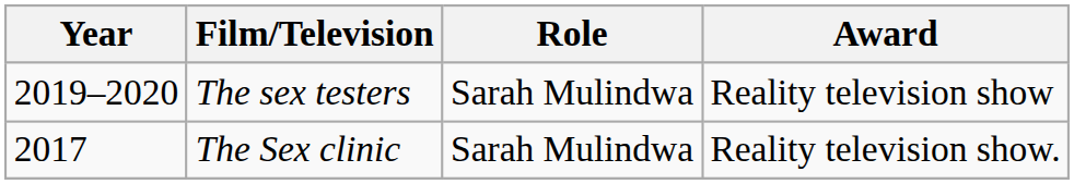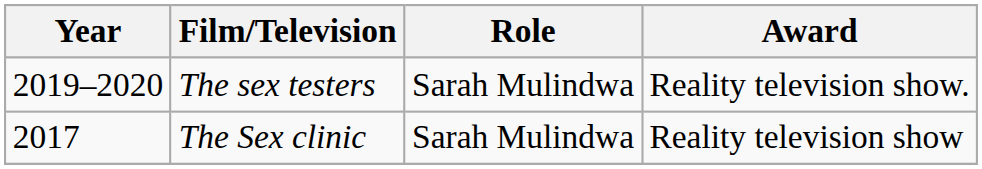The sex testers | Award: Reality television show -> Reality television show.
The Sex clinic | Award: Reality television show. -> Reality television show
